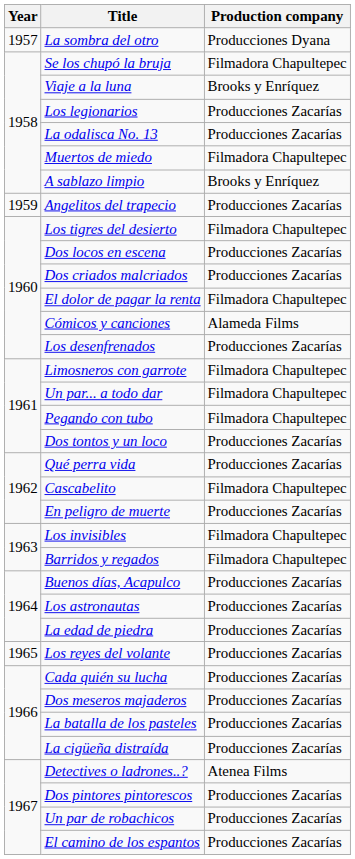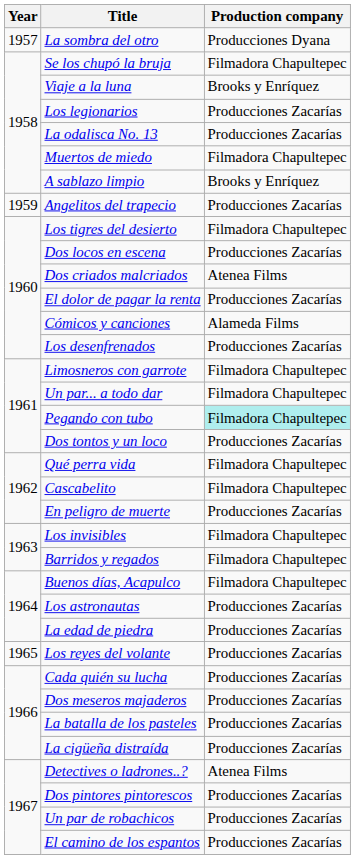Dos criados malcriados | Production company: Producciones Zacarías -> Atenea Films
El dolor de pagar la renta | Production company: Filmadora Chapultepec -> Producciones Zacarías
Pegando con tubo | Production company: no background -> paleturquoise background
Qué perra vida | Production company: Producciones Zacarías -> Filmadora Chapultepec
Buenos días, Acapulco | Production company: Producciones Zacarías -> Filmadora Chapultepec
